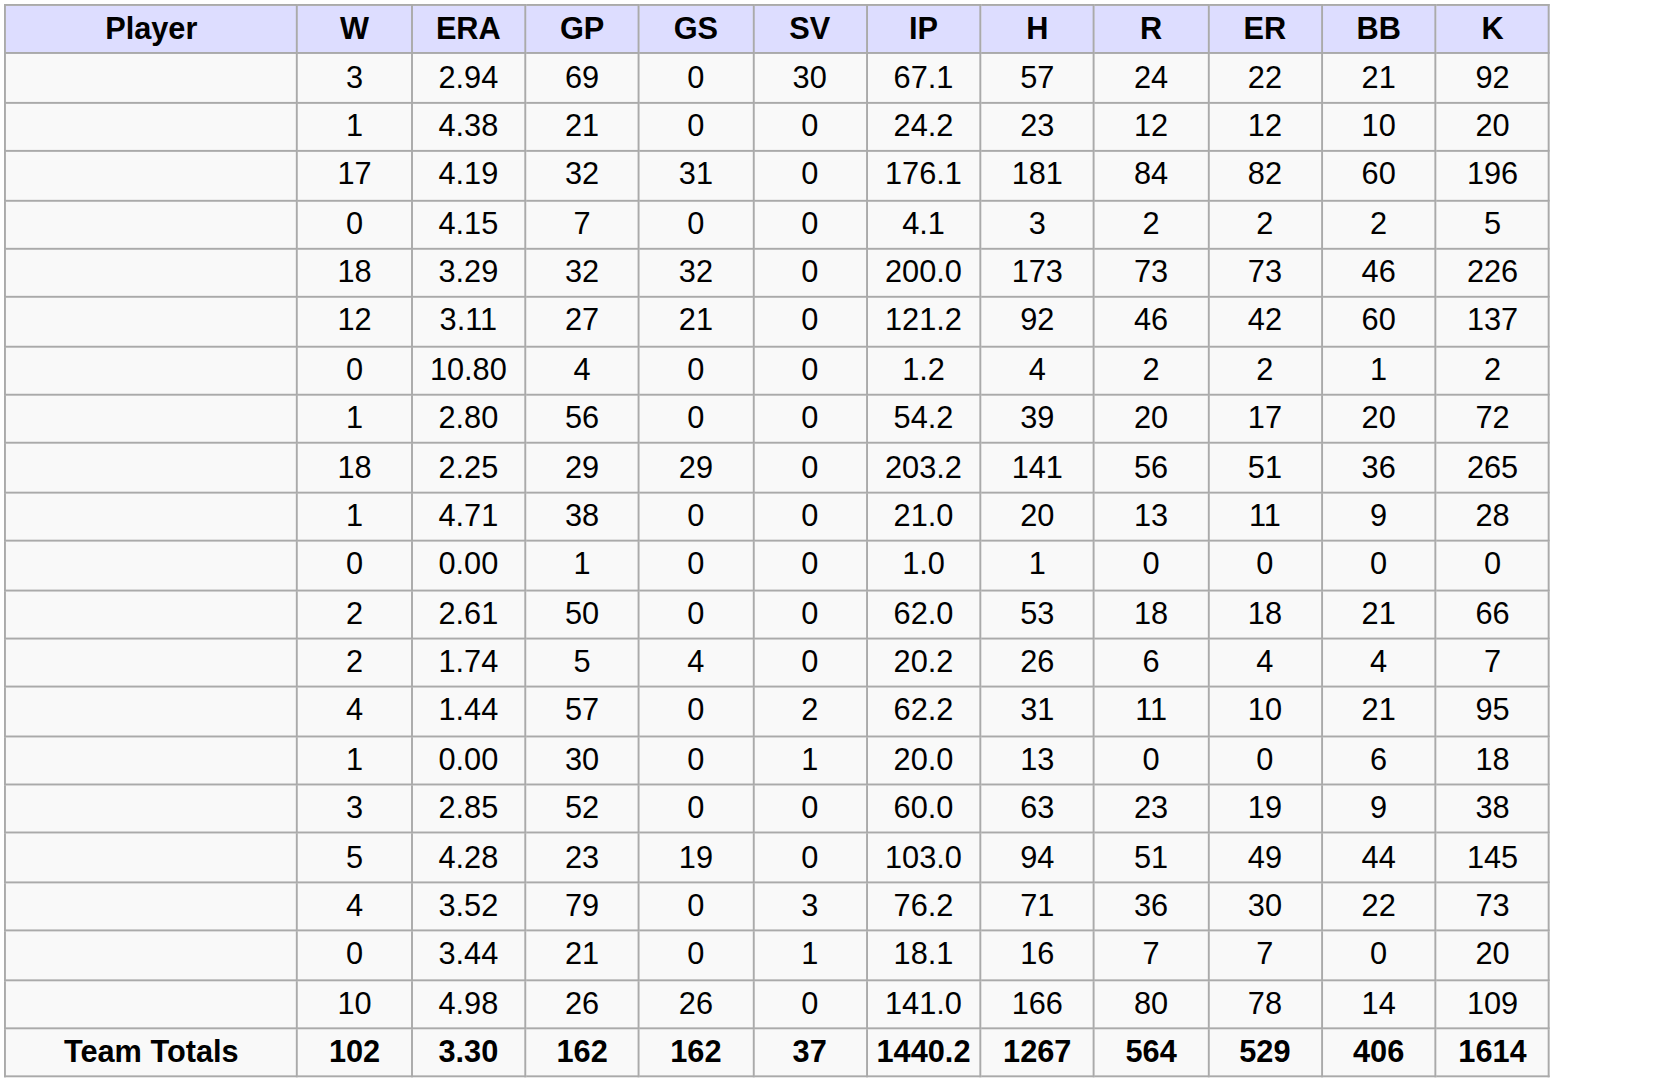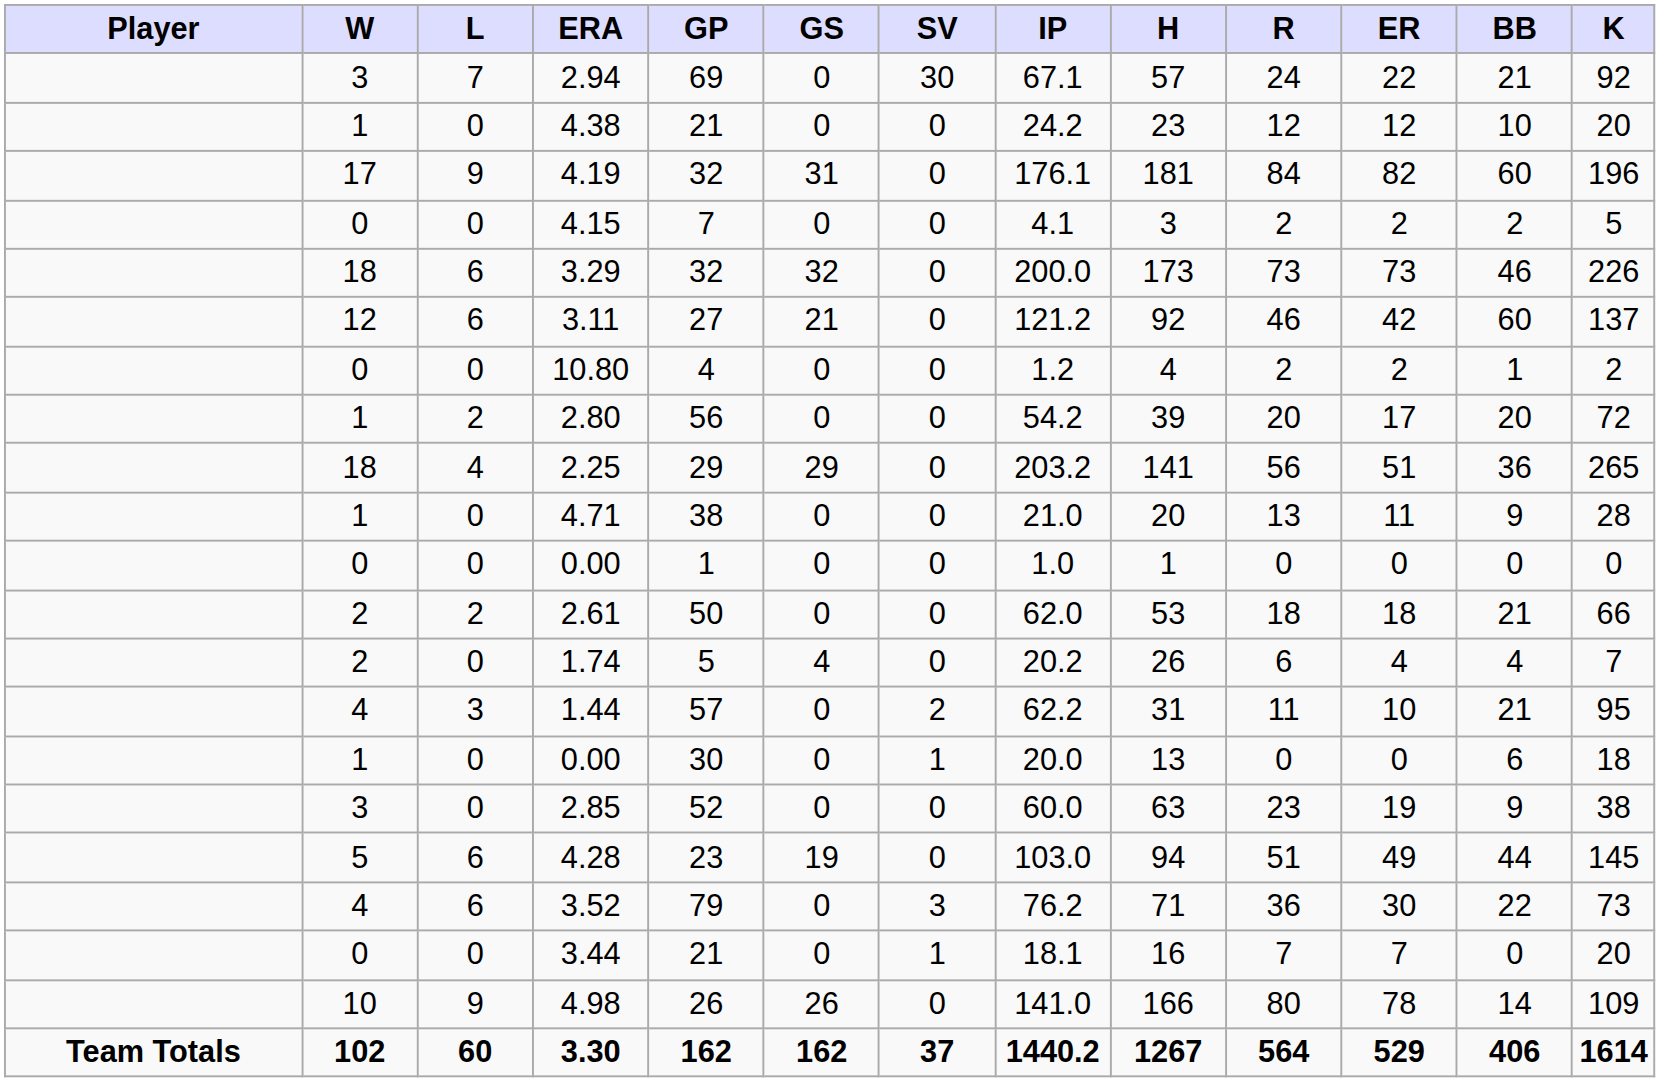+ column: L | 7 | 0 | 9 | 0 | 6 | 6 | 0 | 2 | 4 | 0 | 0 | 2 | 0 | 3 | 0 | 0 | 6 | 6 | 0 | 9 | 60
